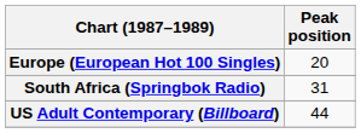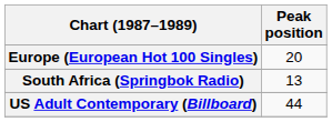South Africa (Springbok Radio) | Peak position: 31 -> 13
